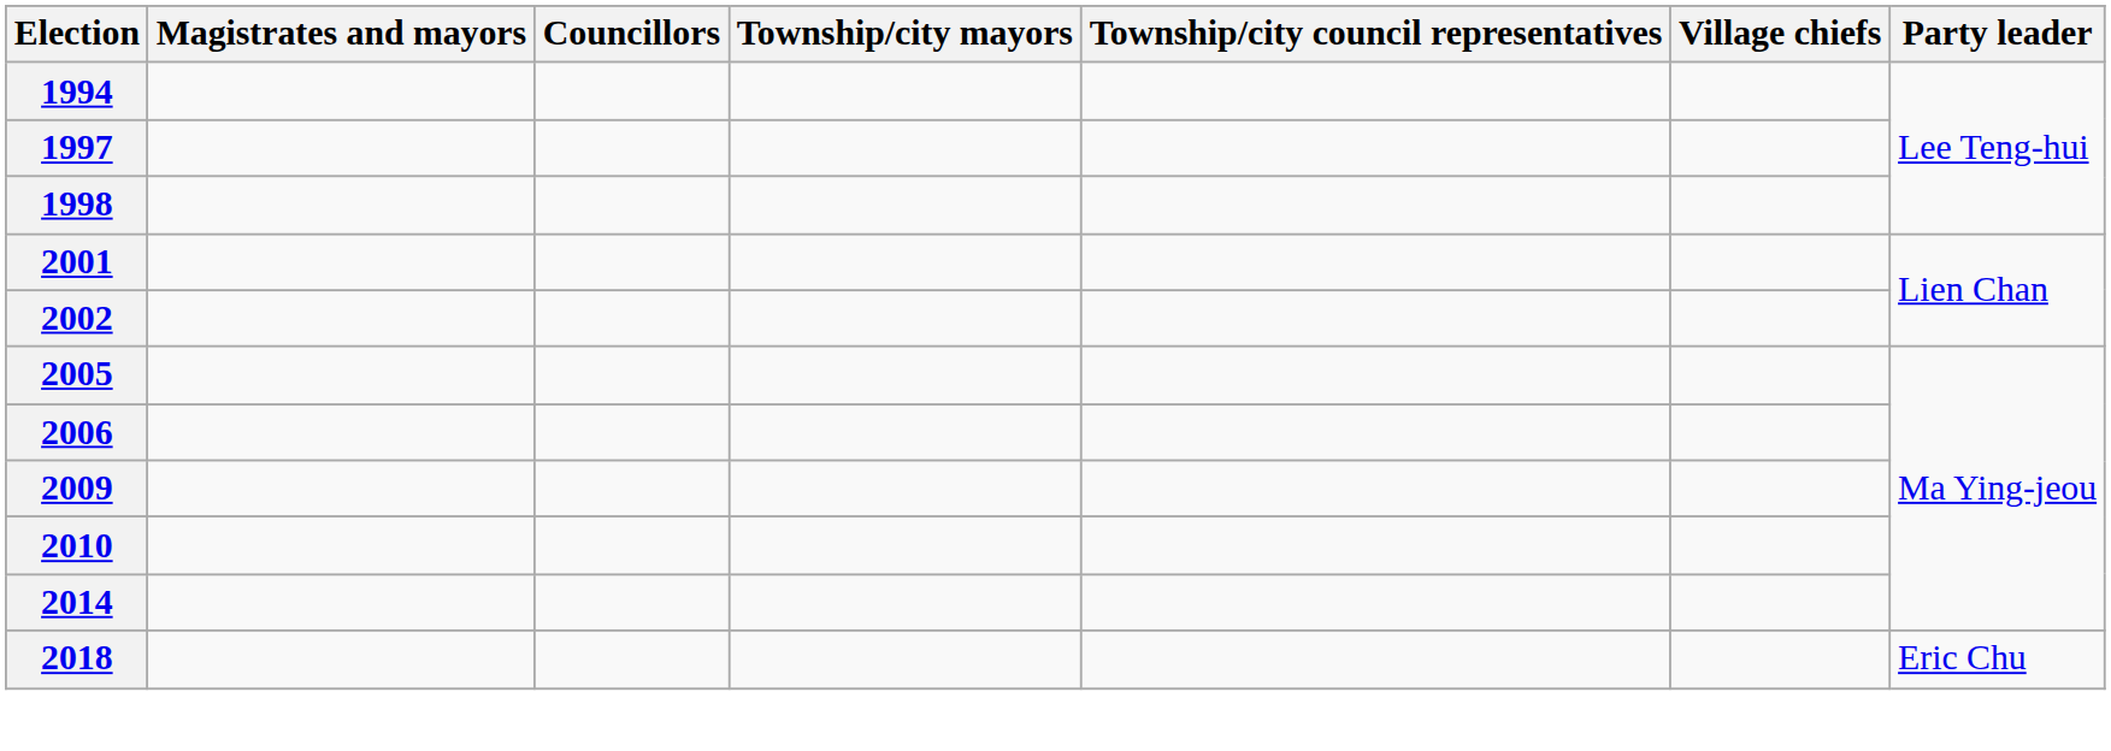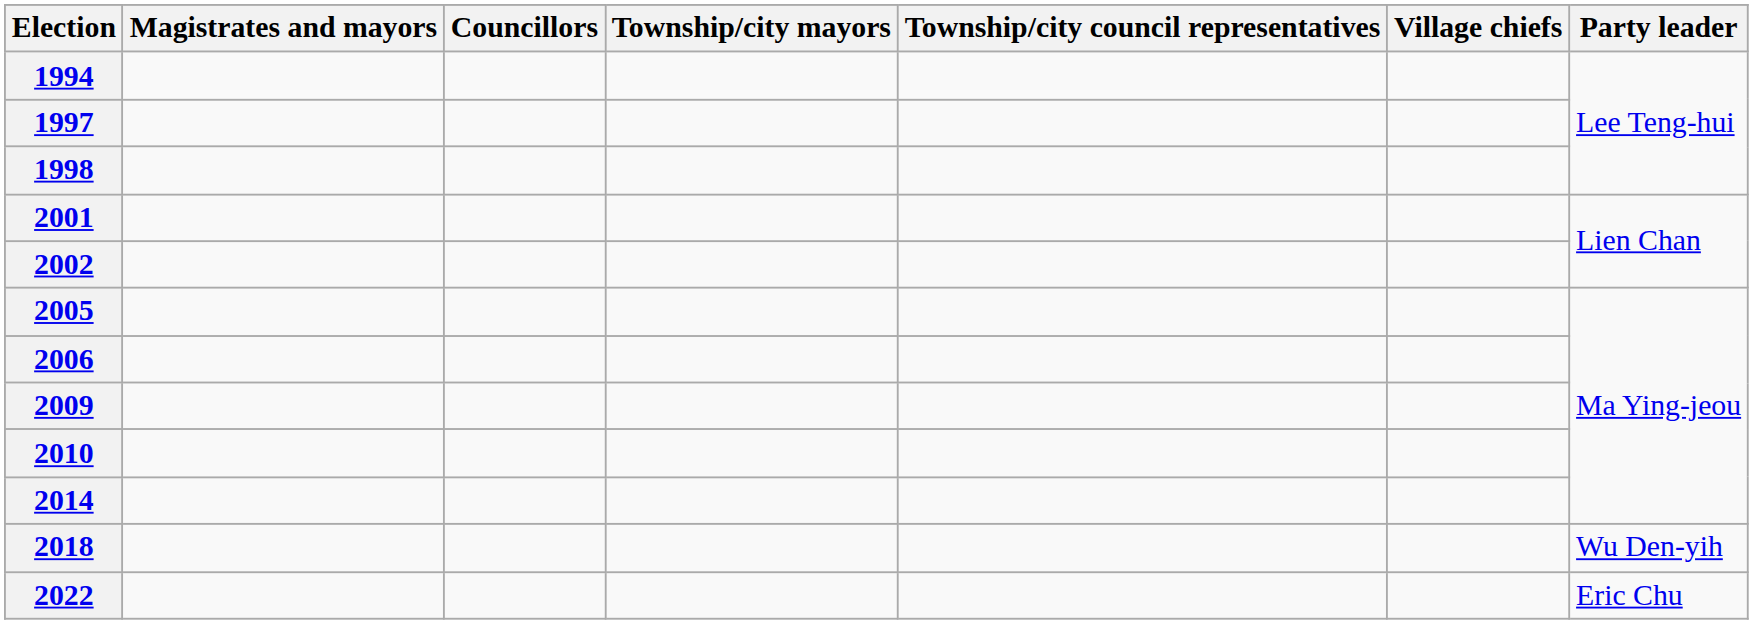2018 | Party leader: Eric Chu -> Wu Den-yih
+ row: 2022 | Eric Chu
